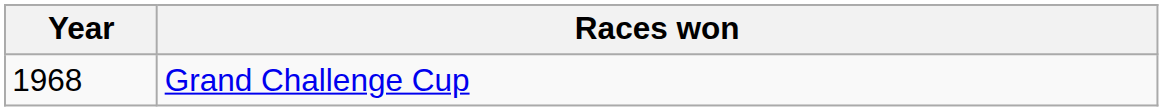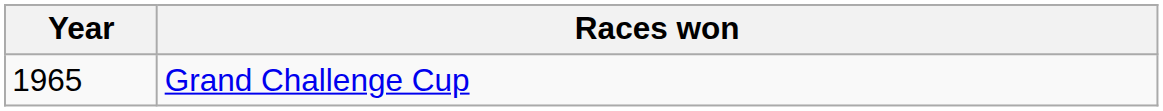Grand Challenge Cup | Year: 1968 -> 1965
